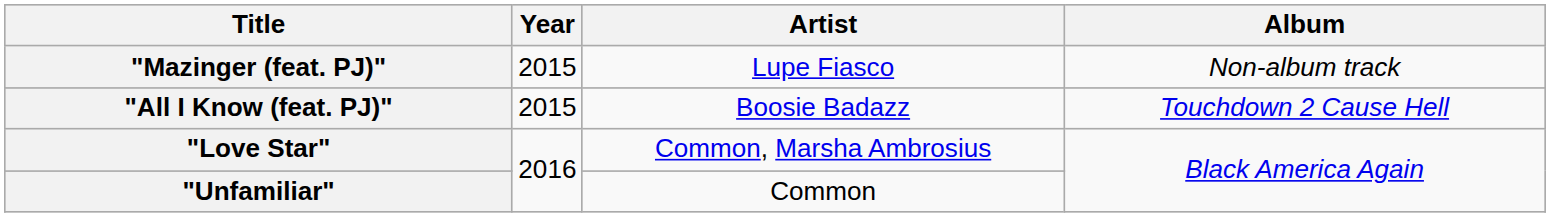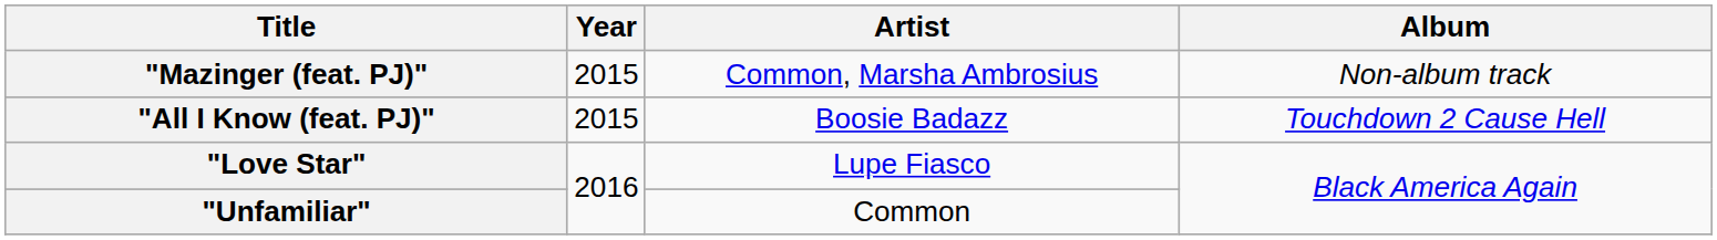"Mazinger (feat. PJ)" | Artist: Lupe Fiasco -> Common, Marsha Ambrosius
"Love Star" | Artist: Common, Marsha Ambrosius -> Lupe Fiasco
